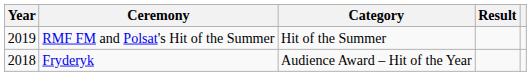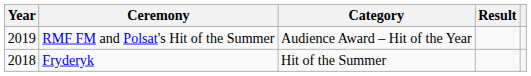RMF FM and Polsat's Hit of the Summer | Category: Hit of the Summer -> Audience Award – Hit of the Year
Fryderyk | Category: Audience Award – Hit of the Year -> Hit of the Summer
